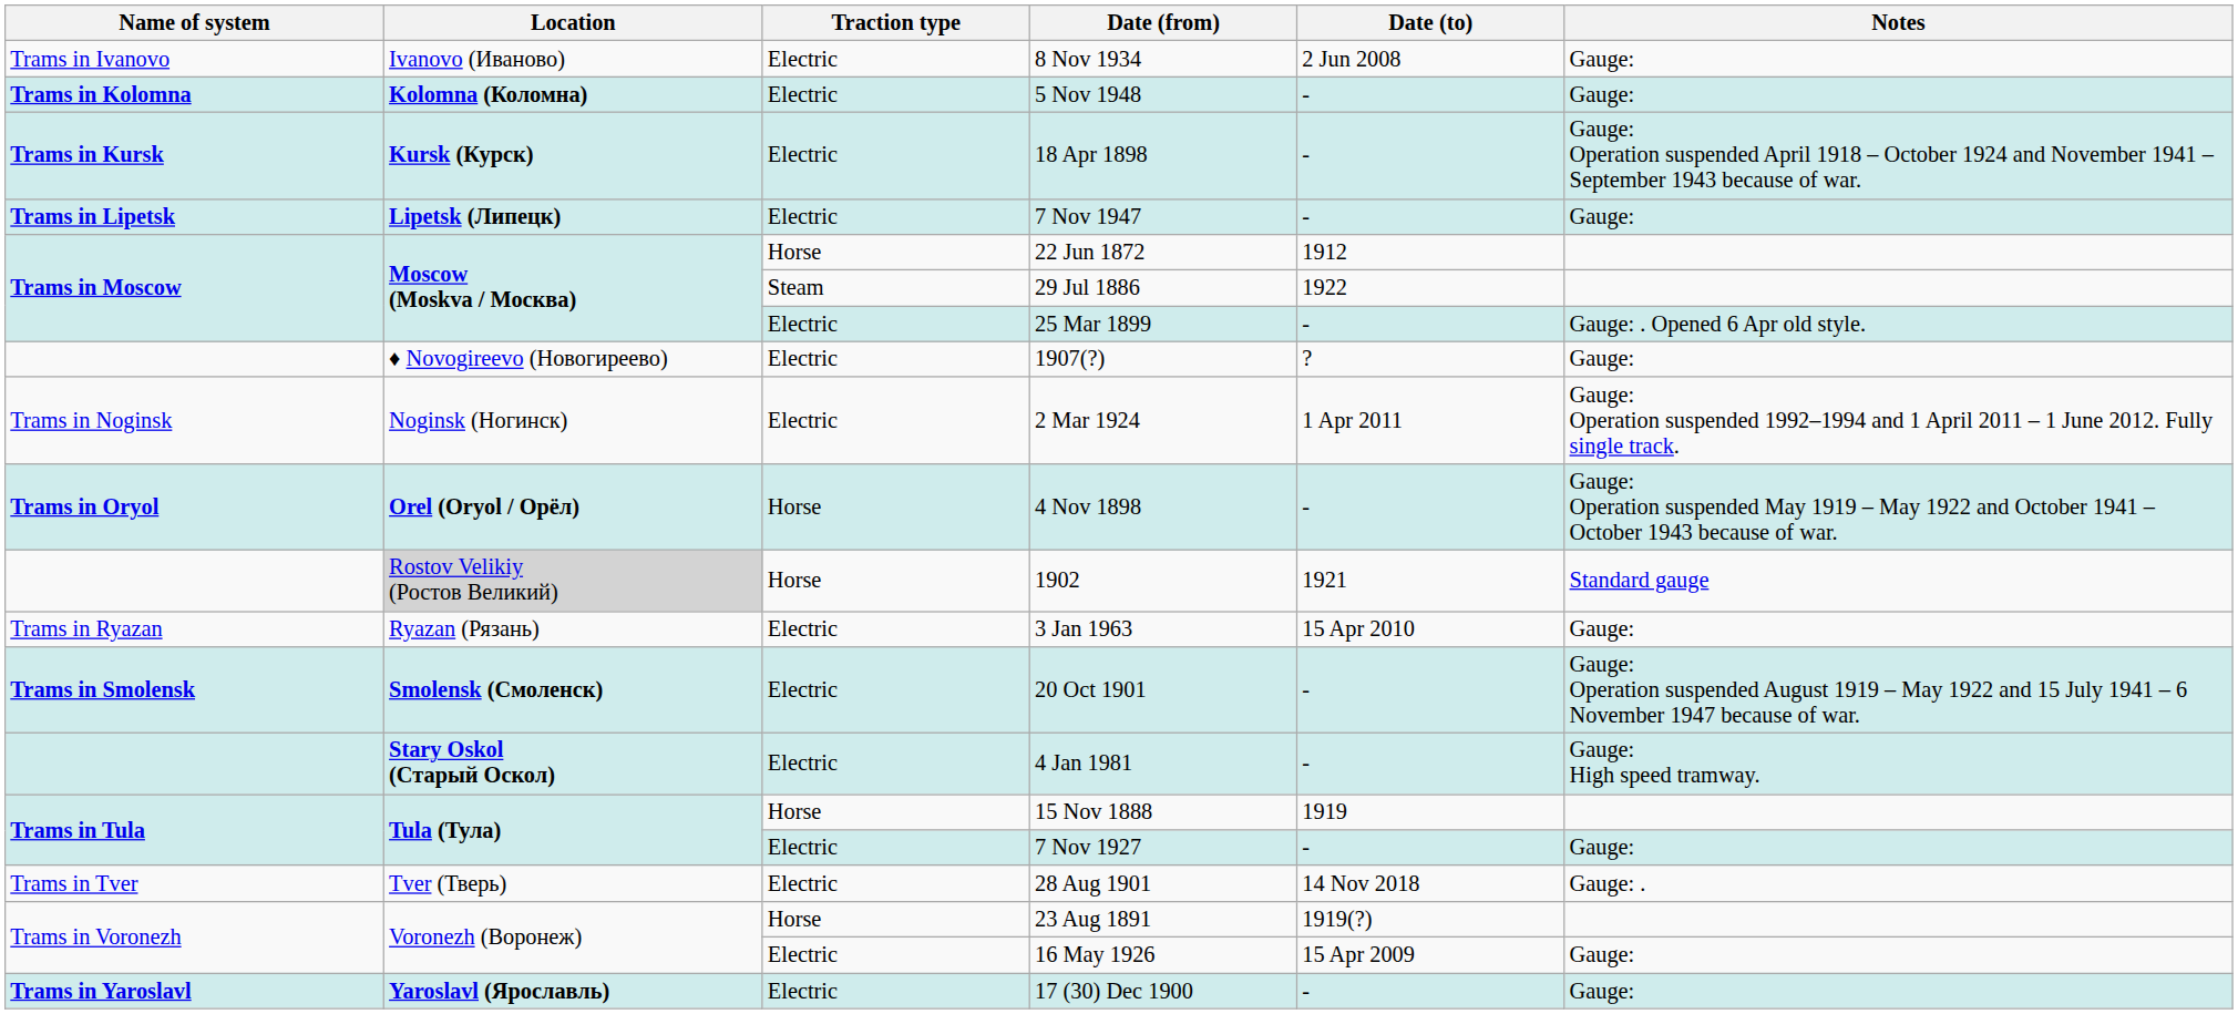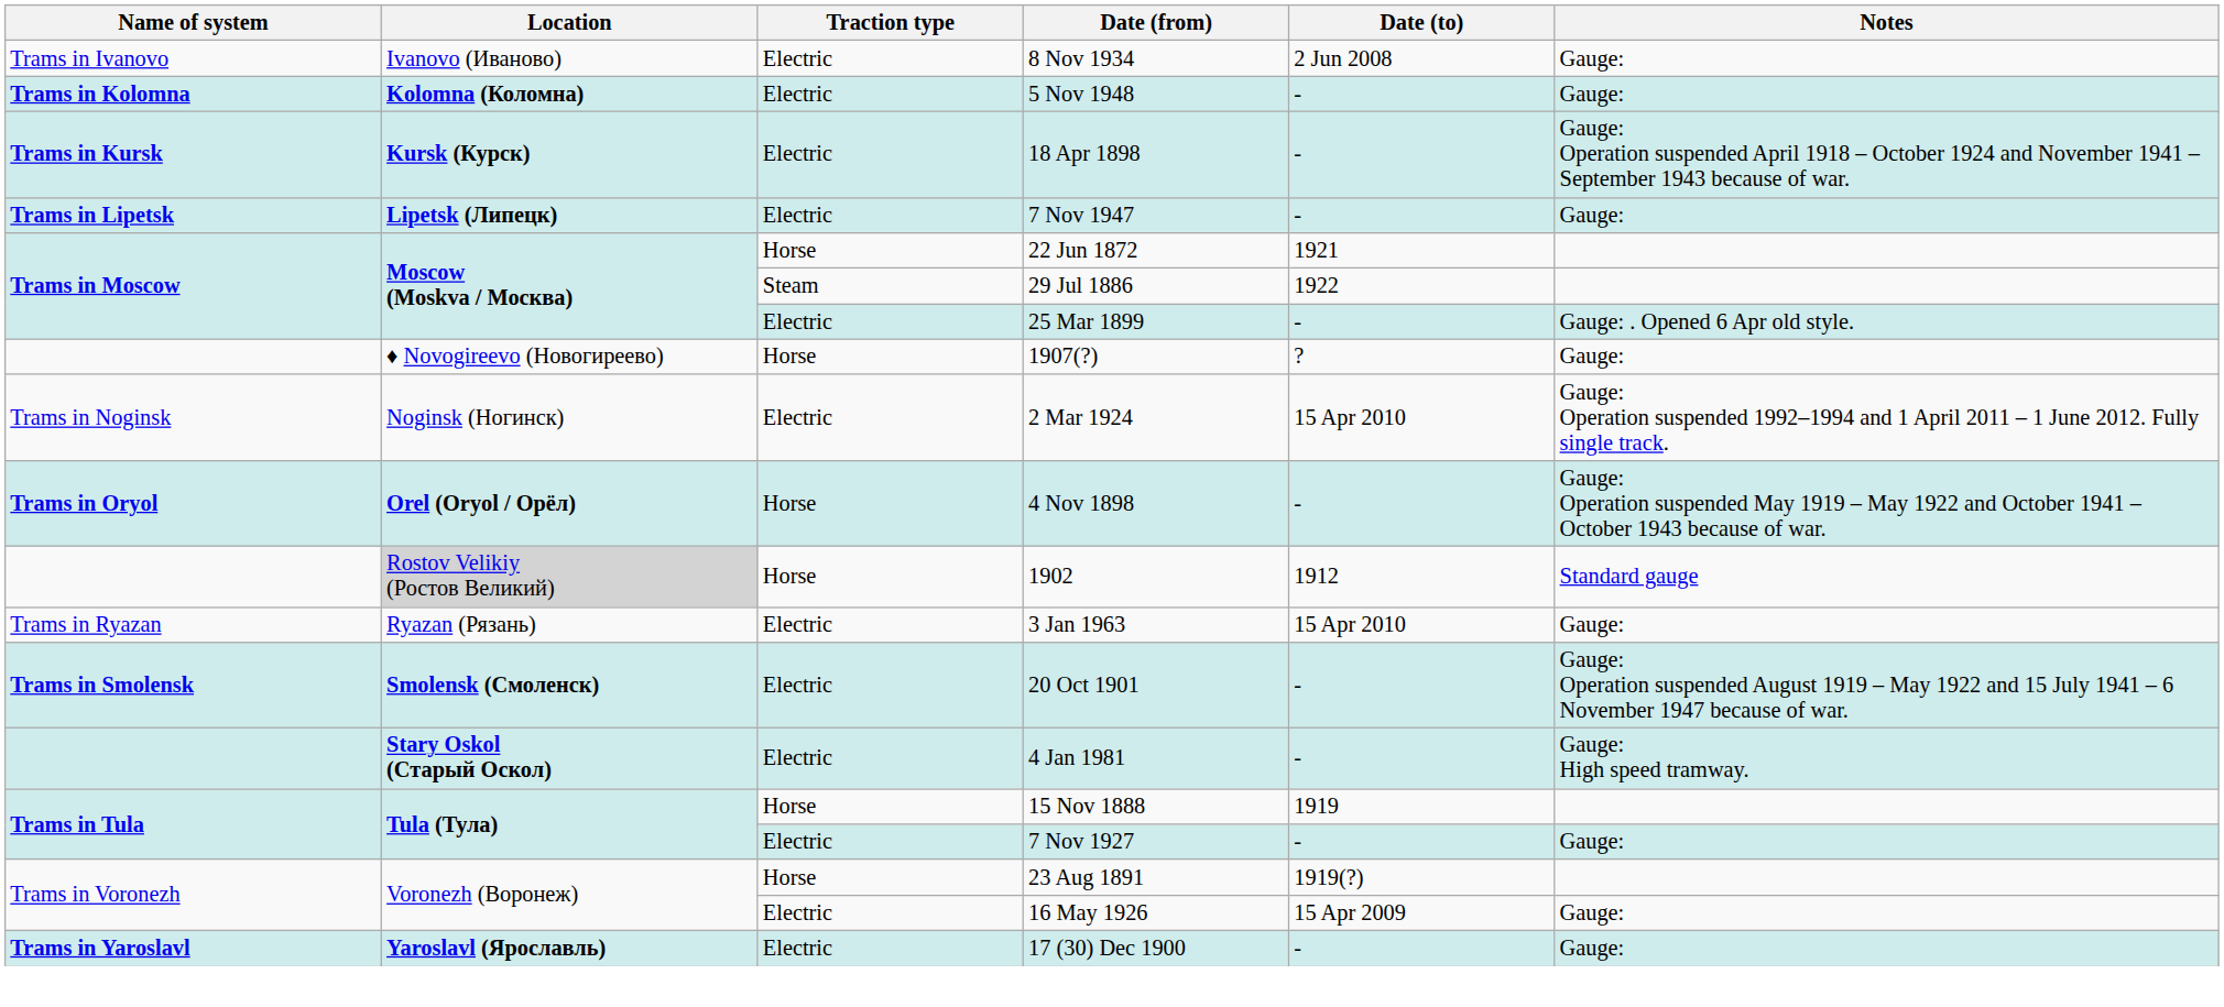22 Jun 1872 | Date (to): 1912 -> 1921
1907(?) | Traction type: Electric -> Horse
2 Mar 1924 | Date (to): 1 Apr 2011 -> 15 Apr 2010
1902 | Date (to): 1921 -> 1912
- row: Trams in Tver | Tver (Тверь) | Electric | 28 Aug 1901 | 14 Nov 2018 | Gauge: .
